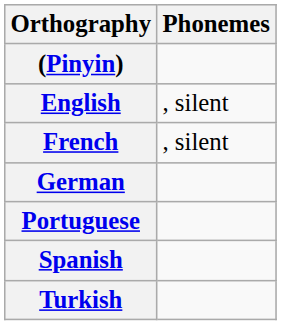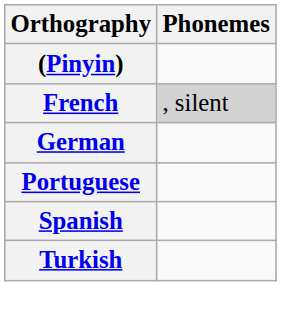- row: English | , silent
French | Phonemes: no background -> lightgrey background
